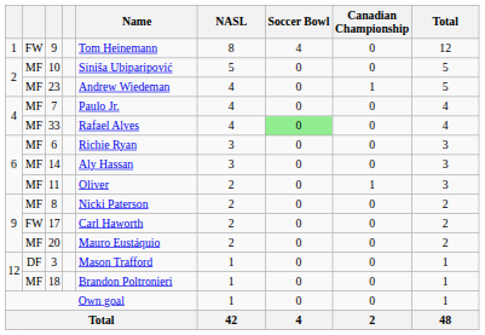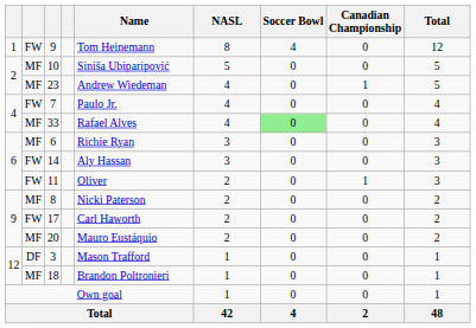7 | column 2: MF -> FW
14 | column 2: MF -> FW
11 | column 2: MF -> FW
